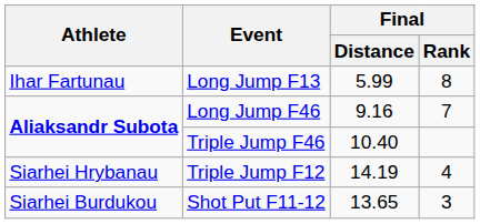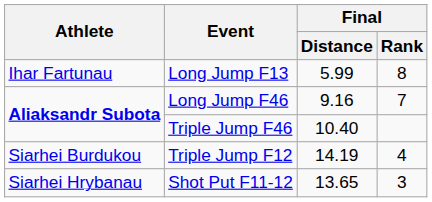Triple Jump F12 | Athlete: Siarhei Hrybanau -> Siarhei Burdukou
Shot Put F11-12 | Athlete: Siarhei Burdukou -> Siarhei Hrybanau
